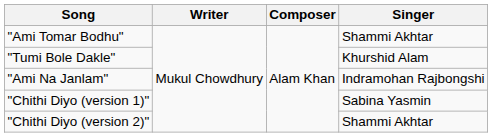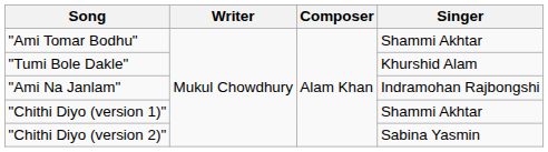"Chithi Diyo (version 1)" | Singer: Sabina Yasmin -> Shammi Akhtar
"Chithi Diyo (version 2)" | Singer: Shammi Akhtar -> Sabina Yasmin
